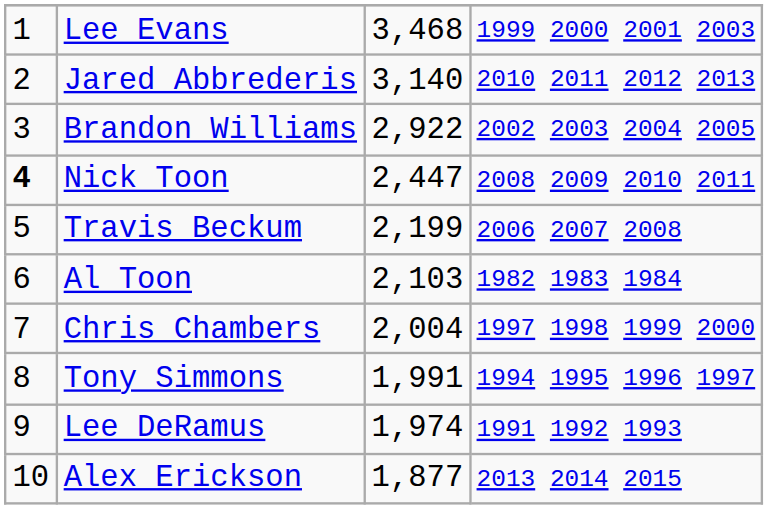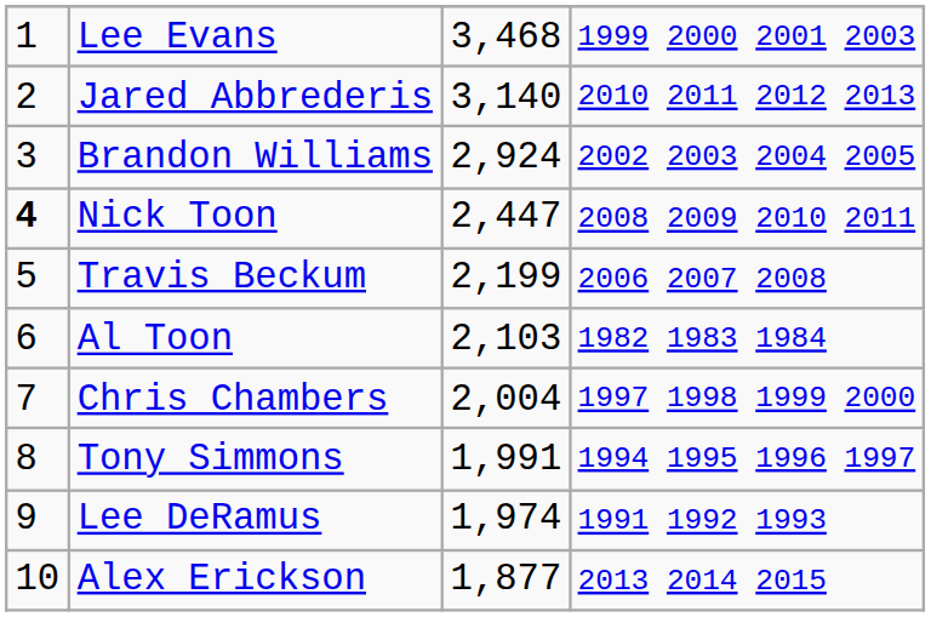Brandon Williams | column 3: 2,922 -> 2,924
